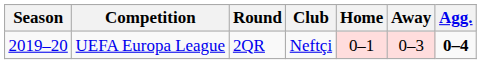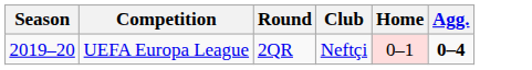- column: Away | 0–3
